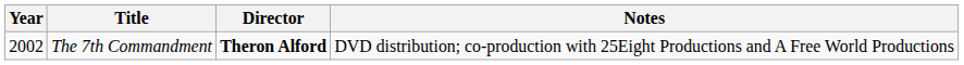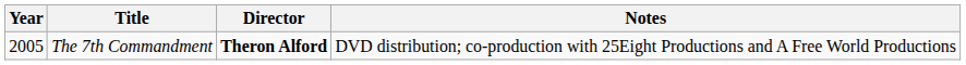The 7th Commandment | Year: 2002 -> 2005
